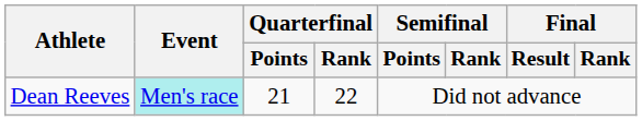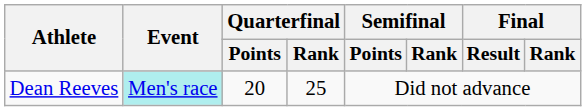Dean Reeves | Quarterfinal / Points: 21 -> 20
Dean Reeves | Quarterfinal / Rank: 22 -> 25
